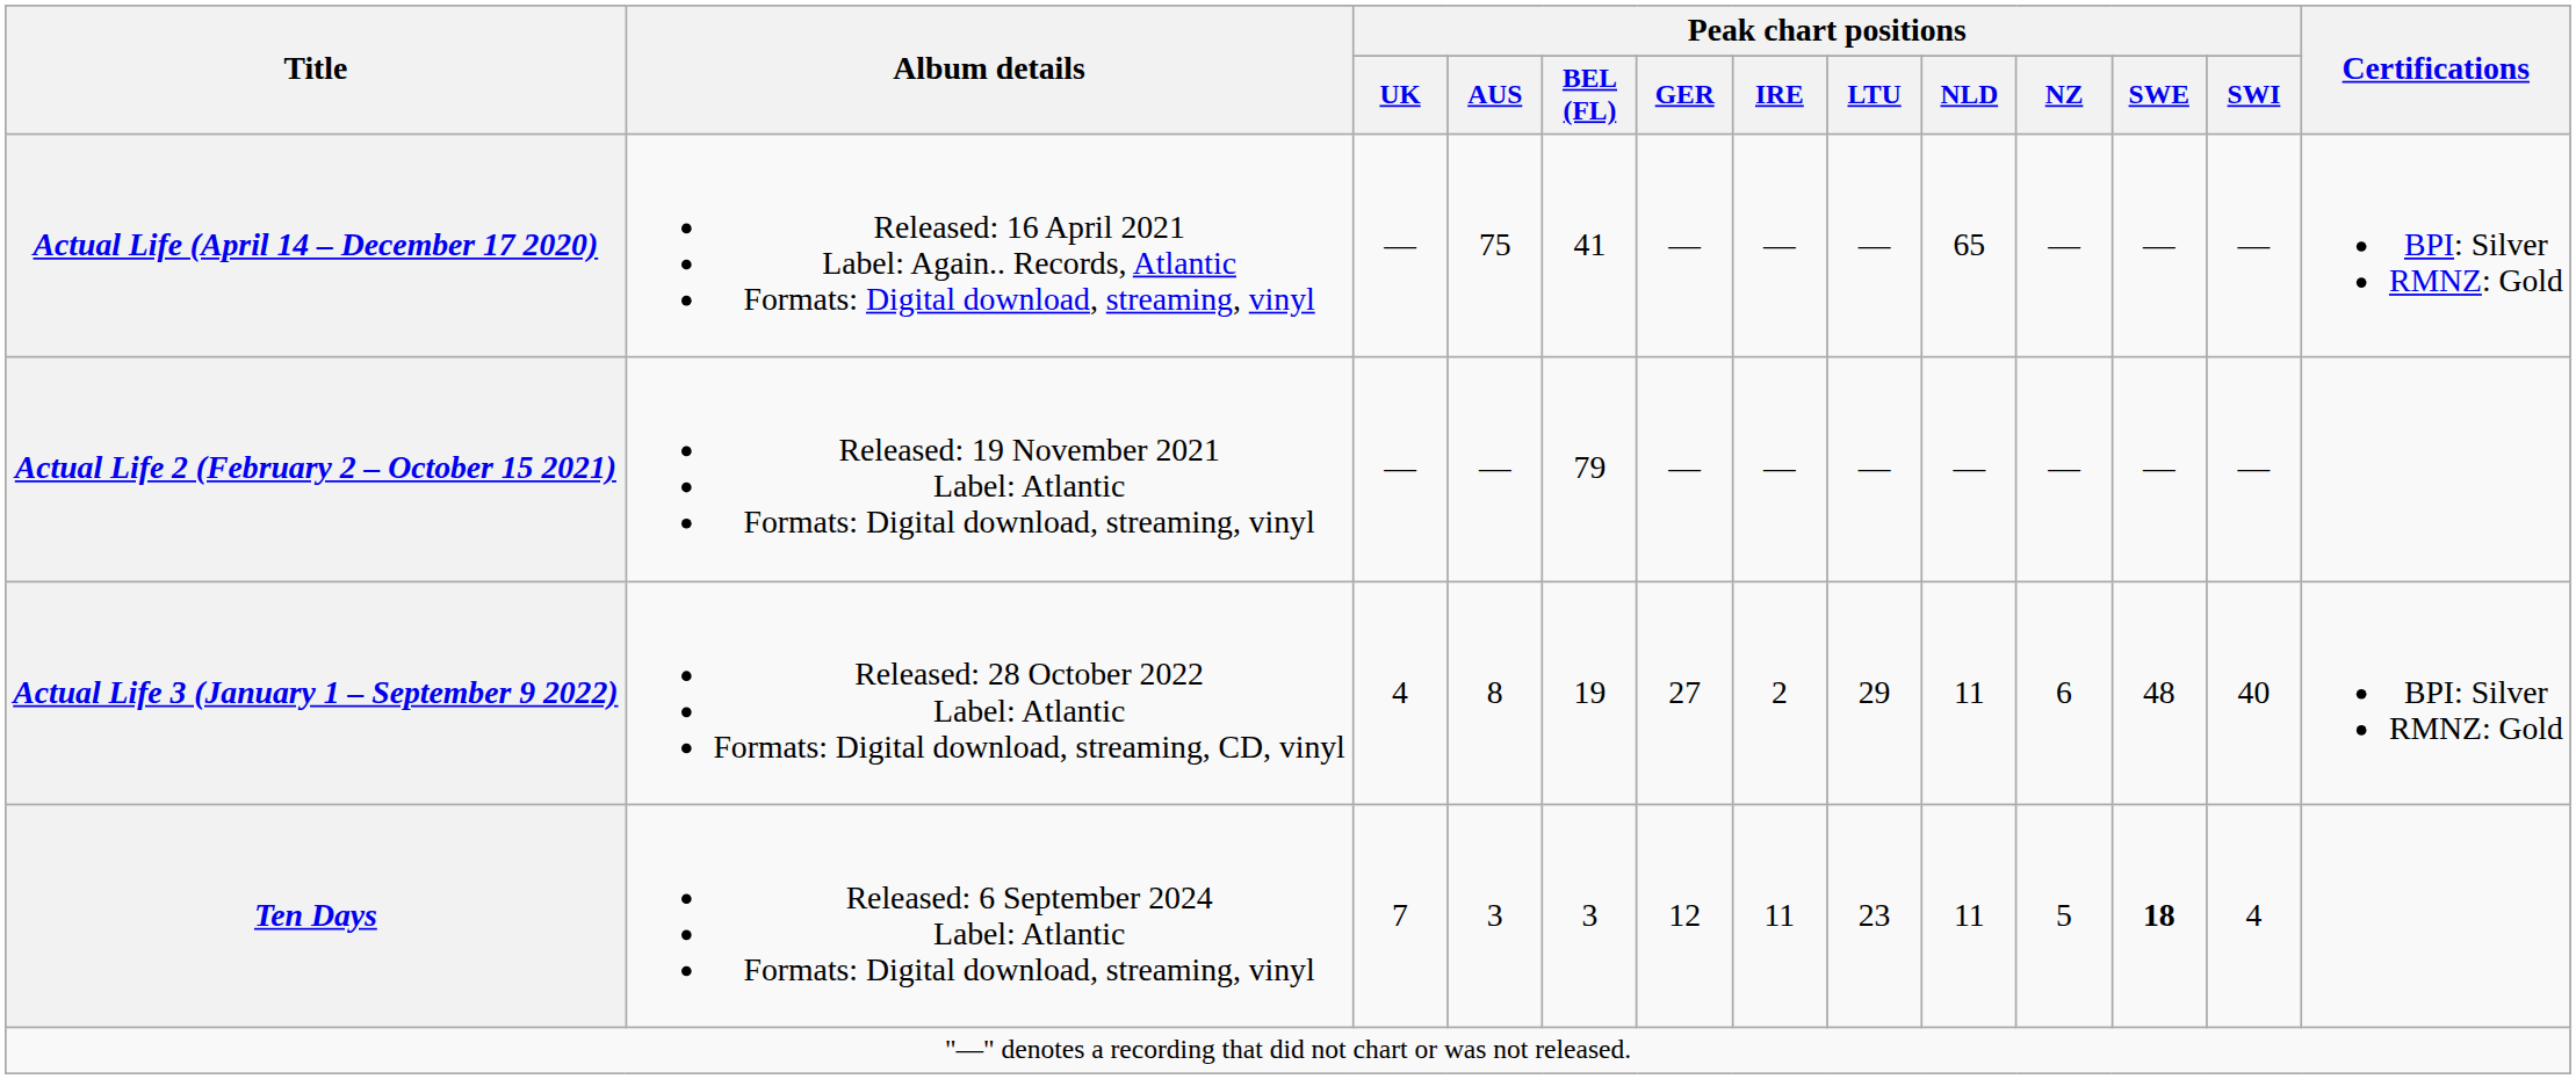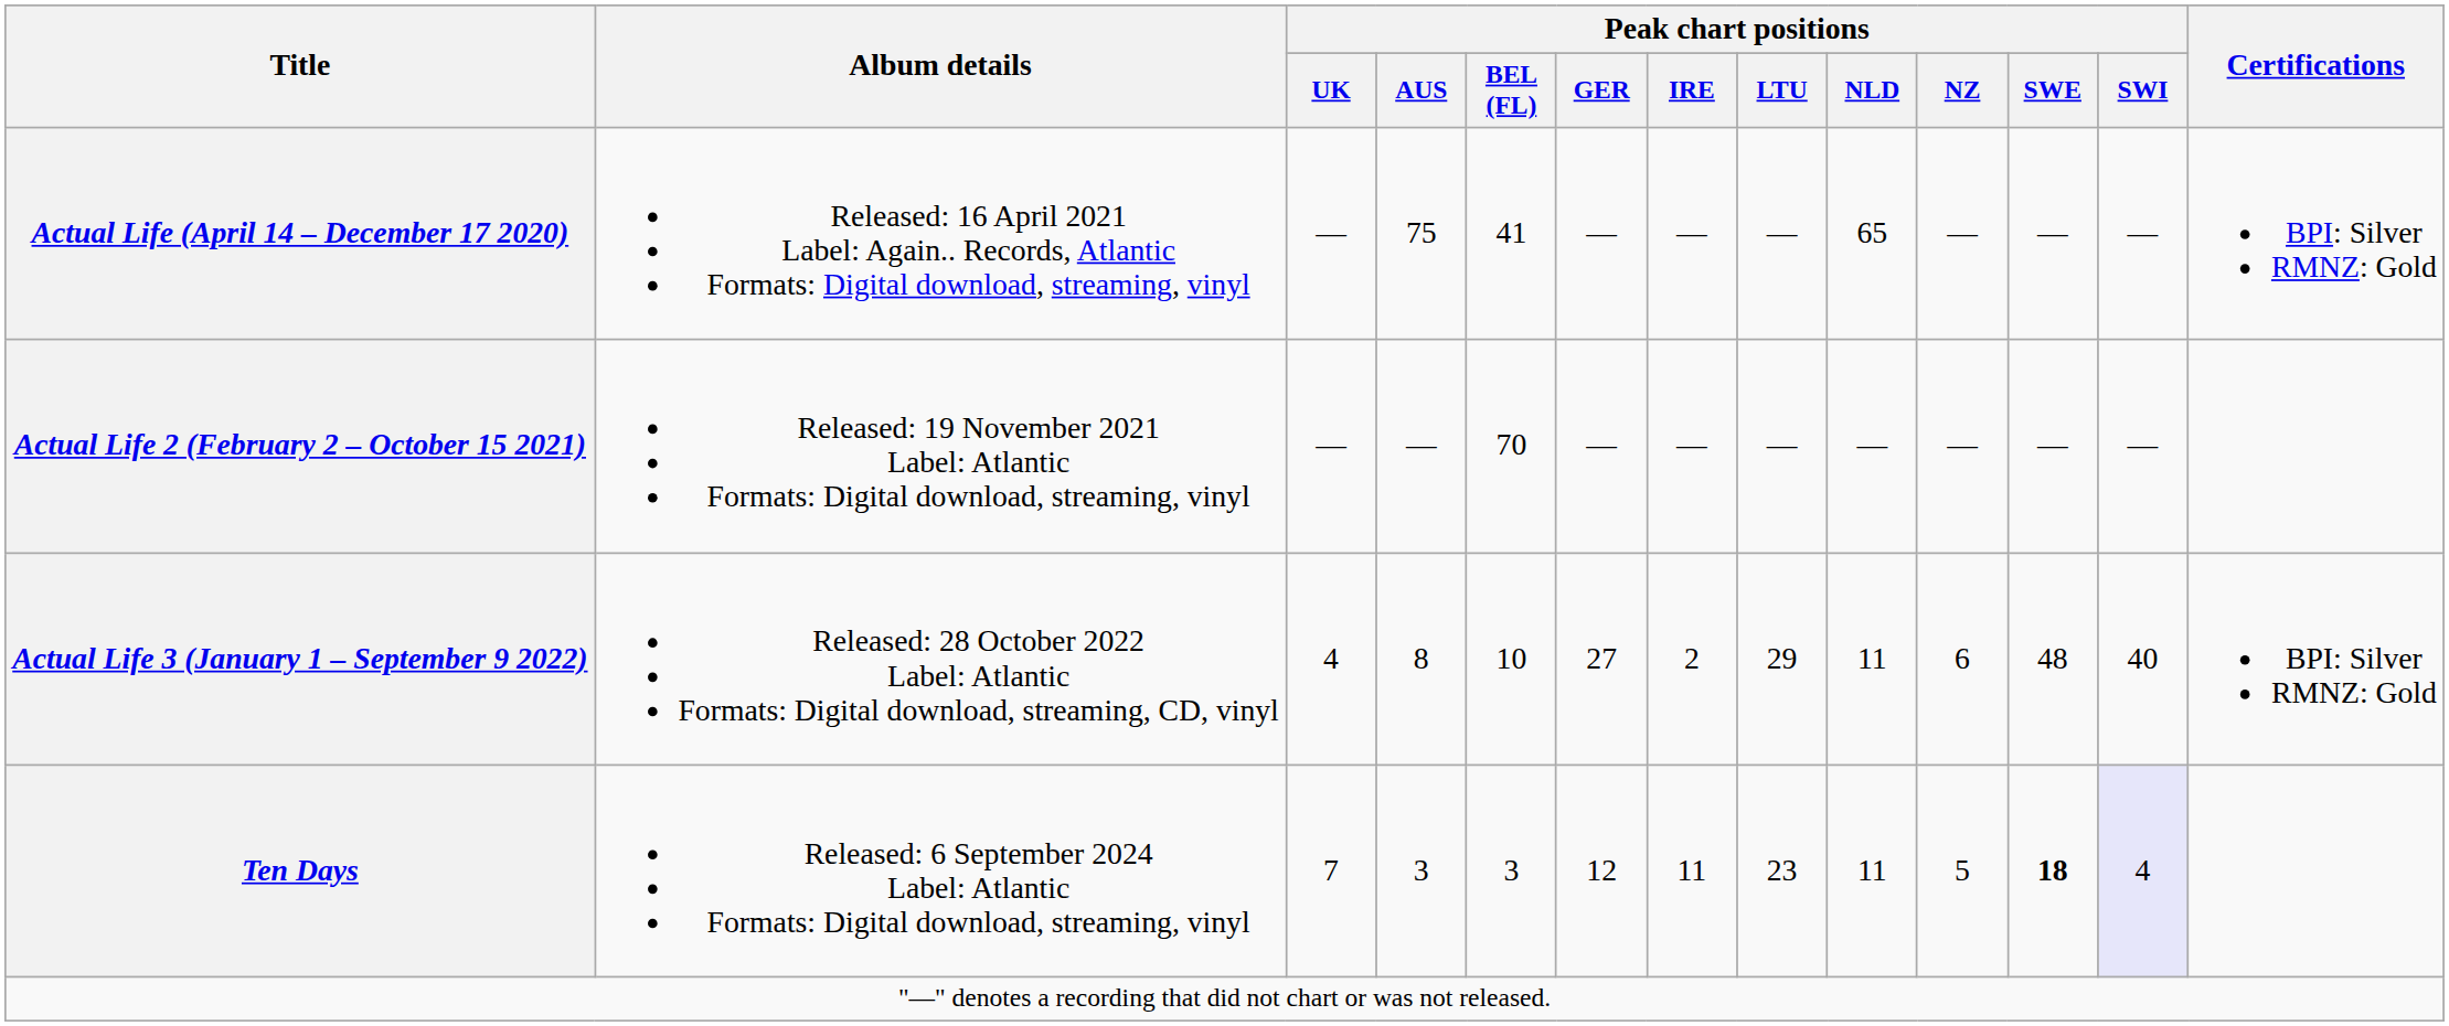Actual Life 2 (February 2 – October 15 2021) | Peak chart positions / BEL (FL): 79 -> 70
Actual Life 3 (January 1 – September 9 2022) | Peak chart positions / BEL (FL): 19 -> 10
Ten Days | Peak chart positions / SWI: no background -> lavender background
